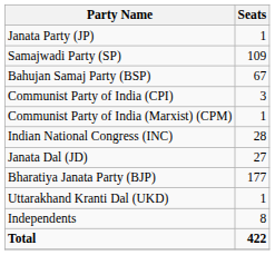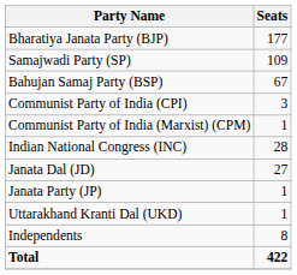rows swapped: Bharatiya Janata Party (BJP) <-> Janata Party (JP)
